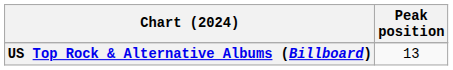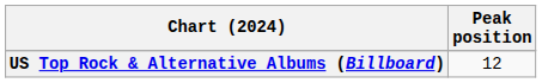US Top Rock & Alternative Albums (Billboard) | Peak position: 13 -> 12
